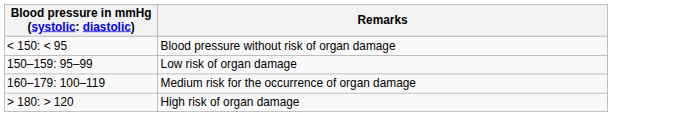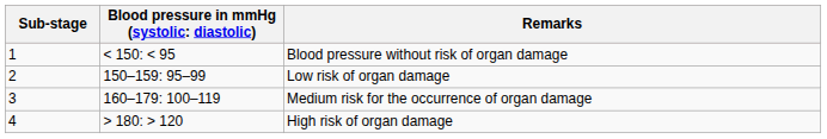+ column: Sub-stage | 1 | 2 | 3 | 4
